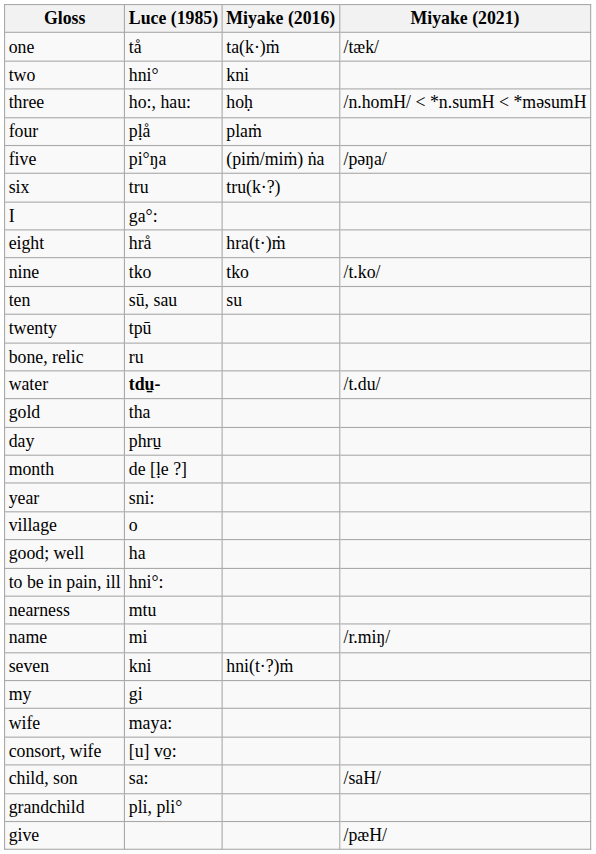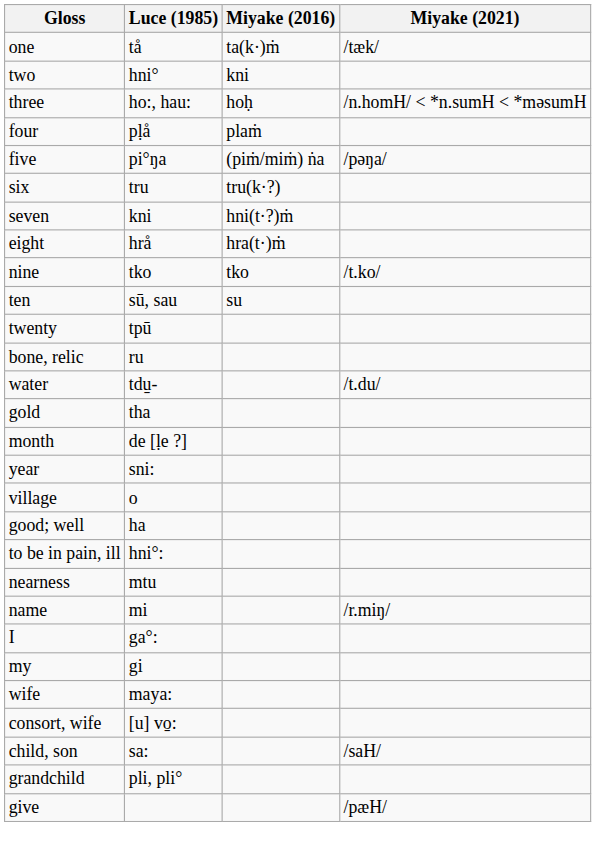rows swapped: seven <-> I
water | Luce (1985): bold -> normal
- row: day | phru̱
